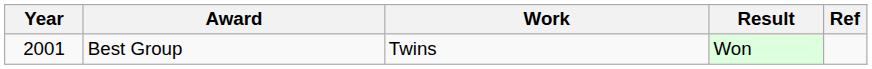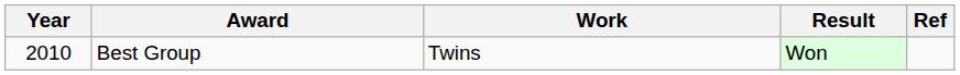Best Group | Year: 2001 -> 2010
